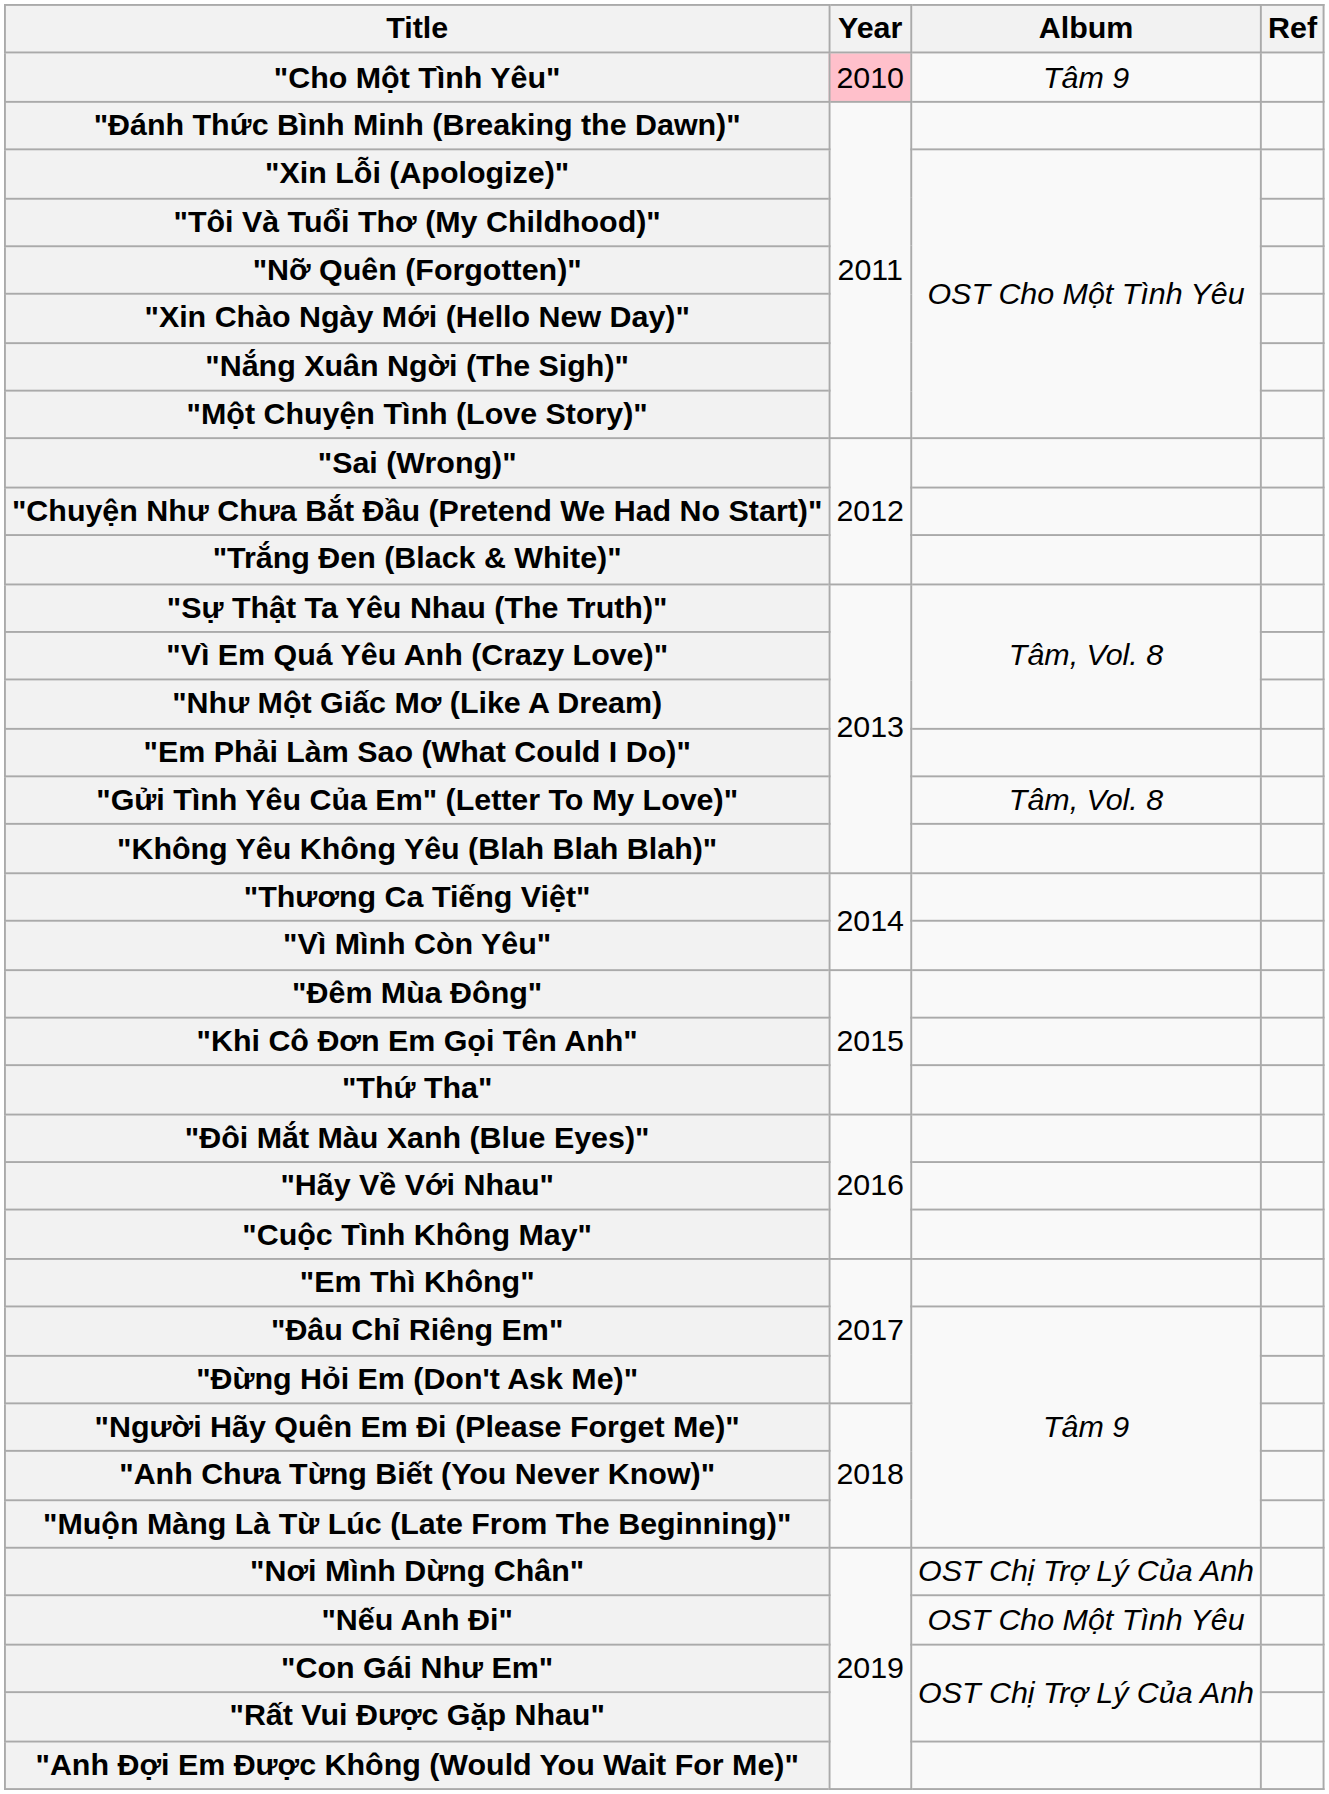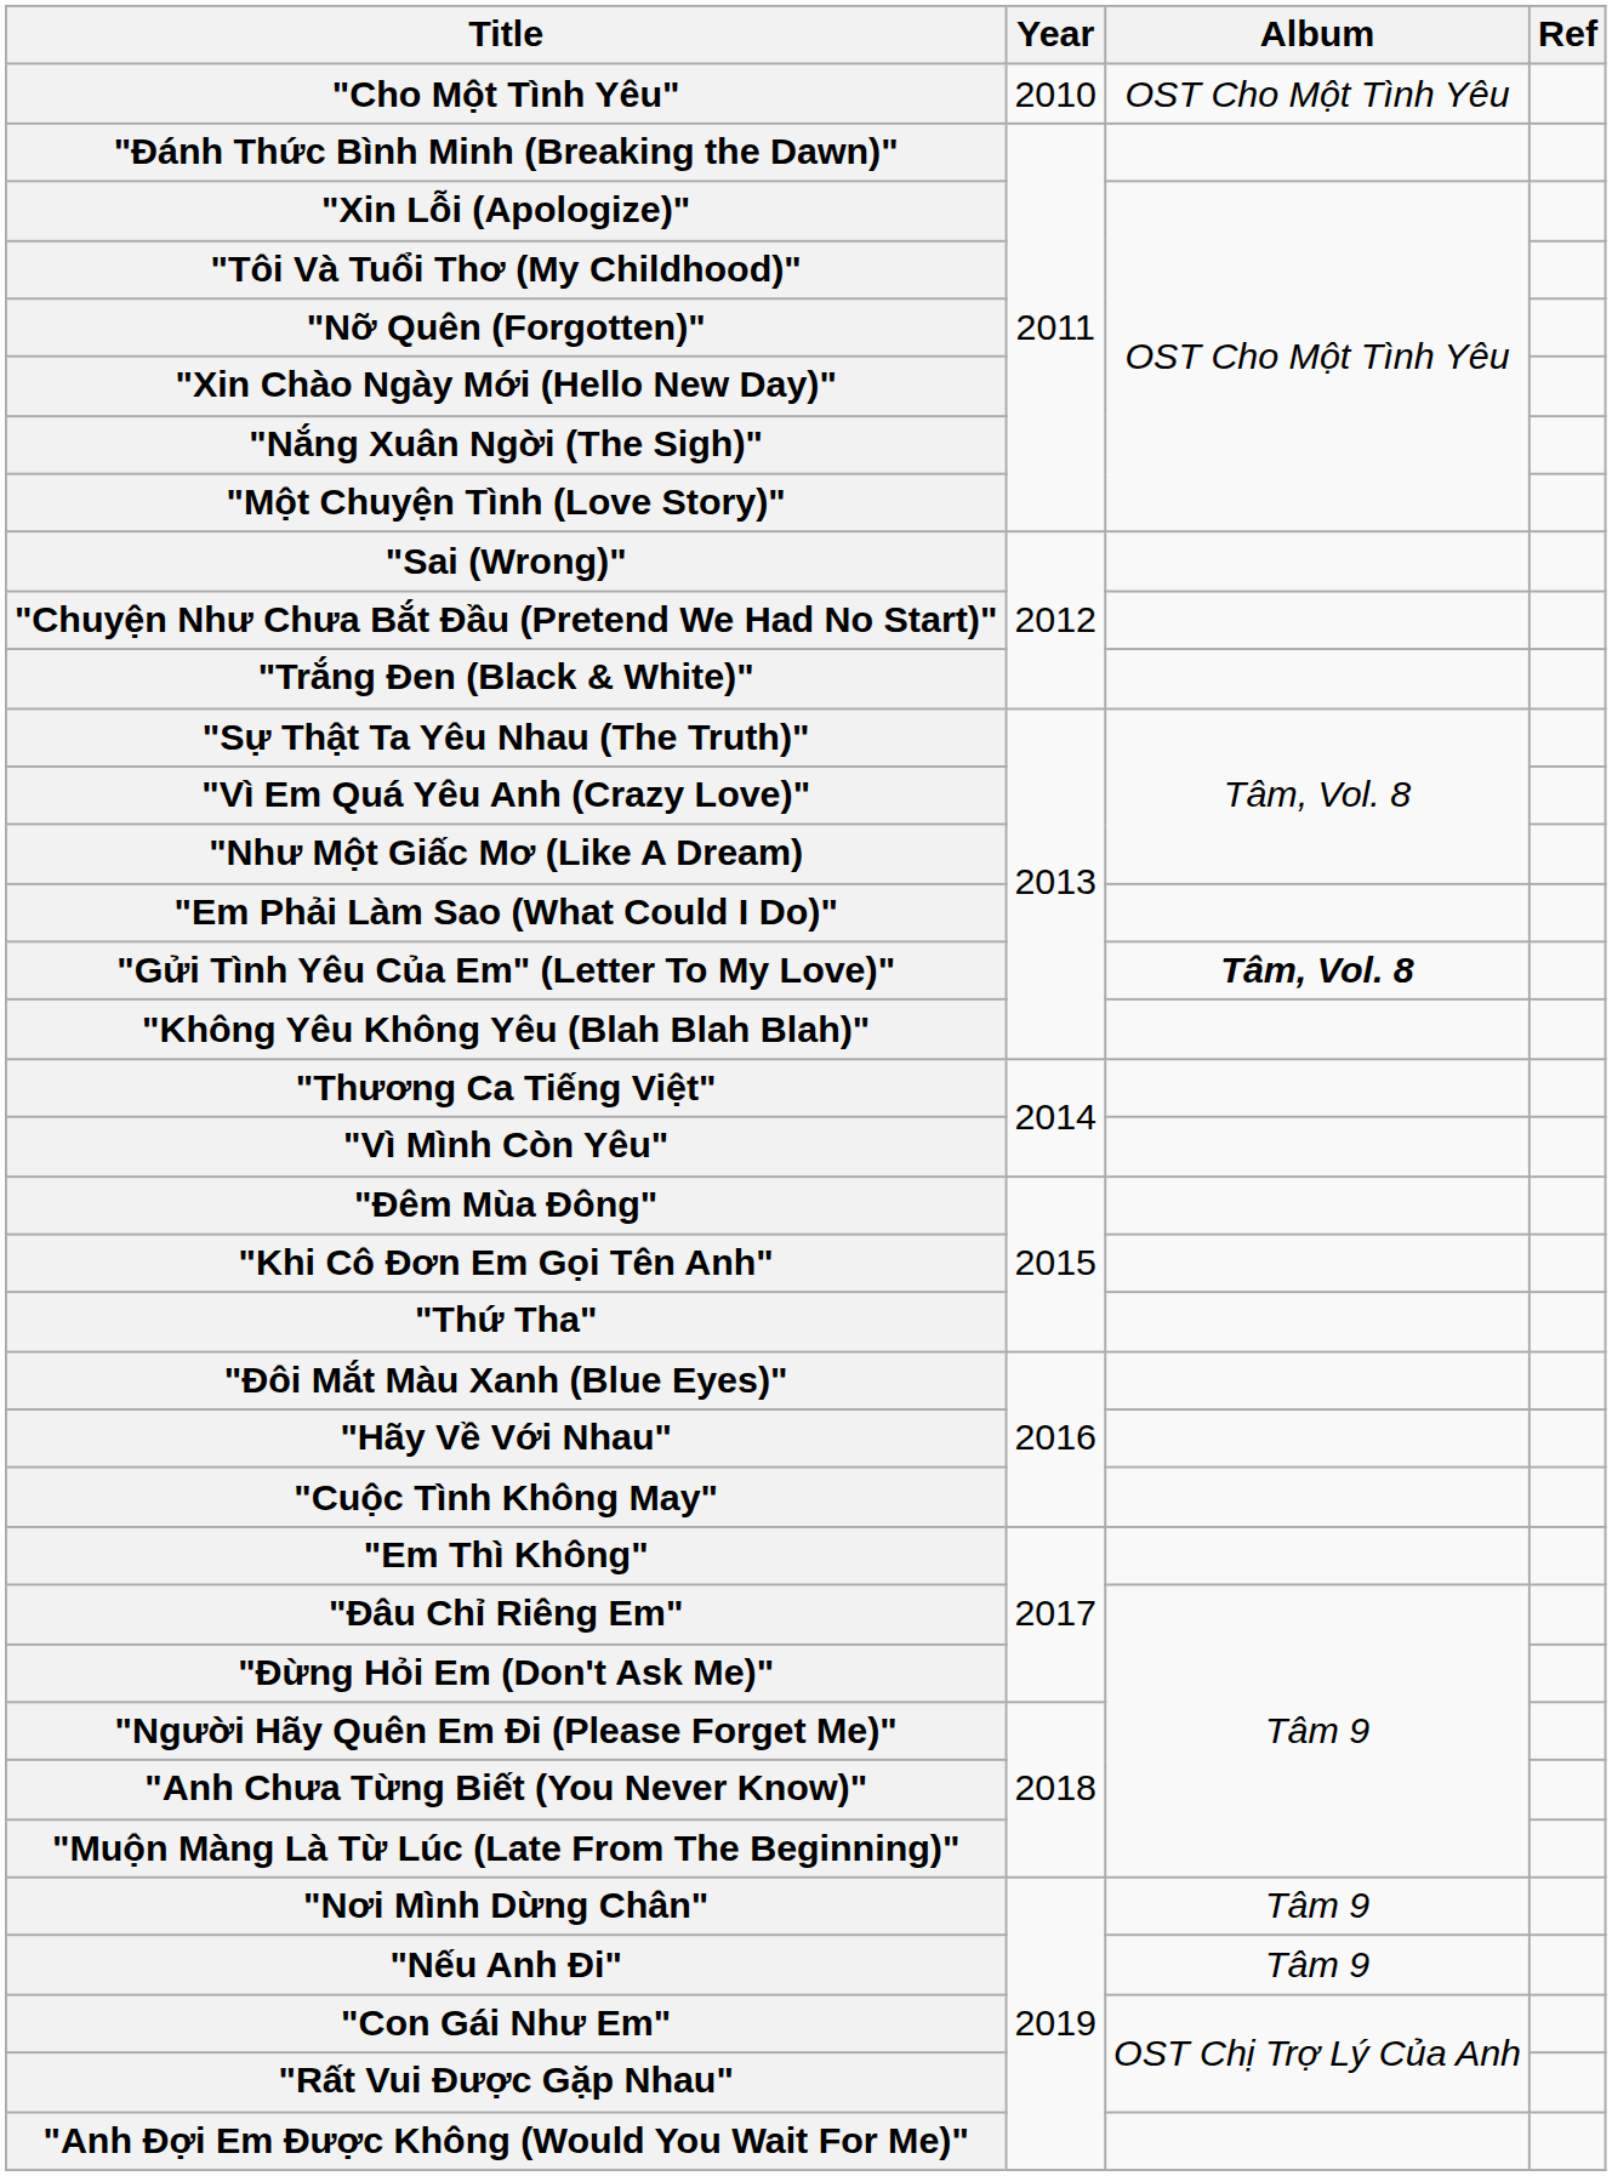"Cho Một Tình Yêu" | Year: pink background -> no background
"Cho Một Tình Yêu" | Album: Tâm 9 -> OST Cho Một Tình Yêu
"Gửi Tình Yêu Của Em" (Letter To My Love)" | Album: normal -> bold
"Nơi Mình Dừng Chân" | Album: OST Chị Trợ Lý Của Anh -> Tâm 9
"Nếu Anh Đi" | Album: OST Cho Một Tình Yêu -> Tâm 9
